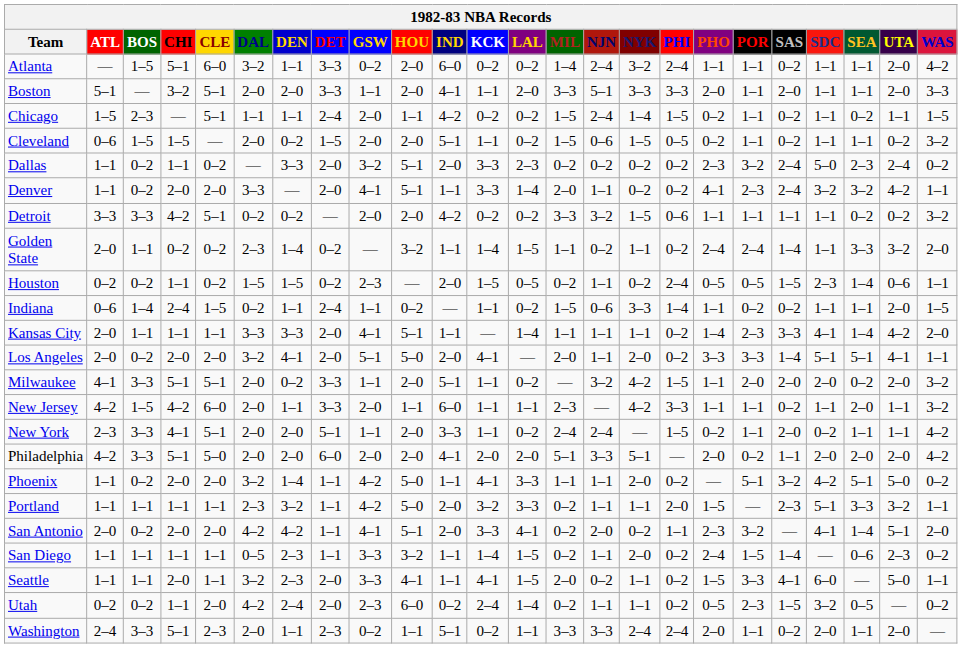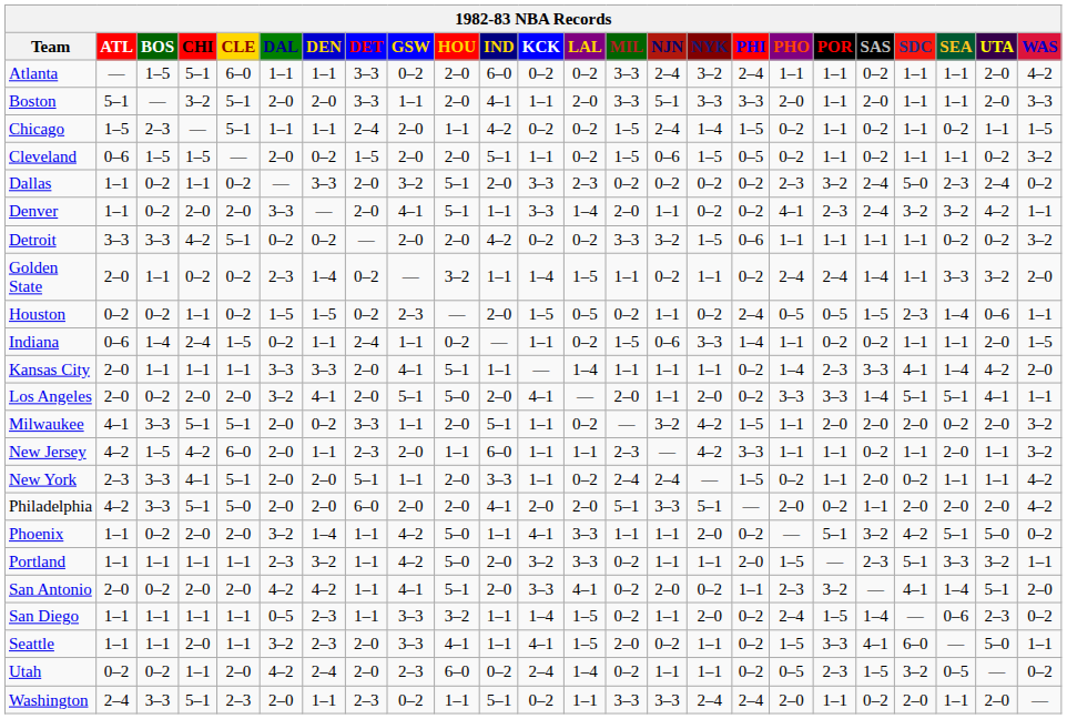Atlanta | DAL: 3–2 -> 1–1
Atlanta | MIL: 1–4 -> 3–3
New Jersey | DET: 3–3 -> 2–3
